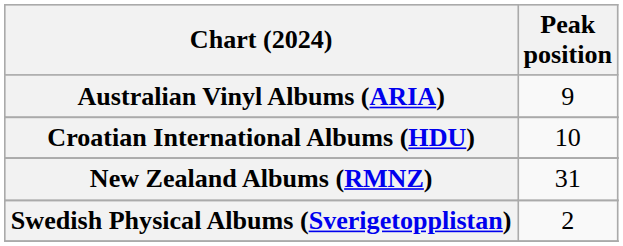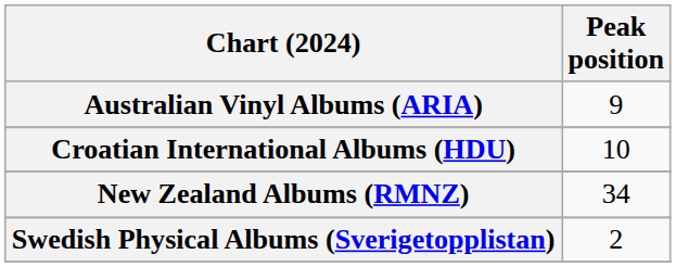New Zealand Albums (RMNZ) | Peak position: 31 -> 34
